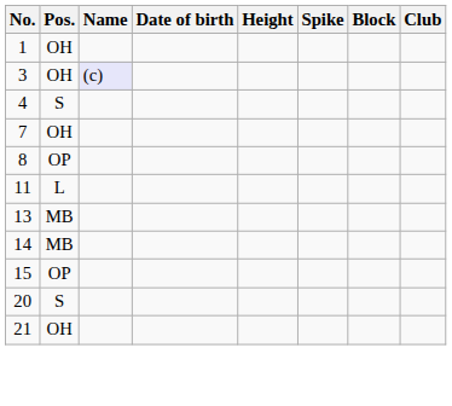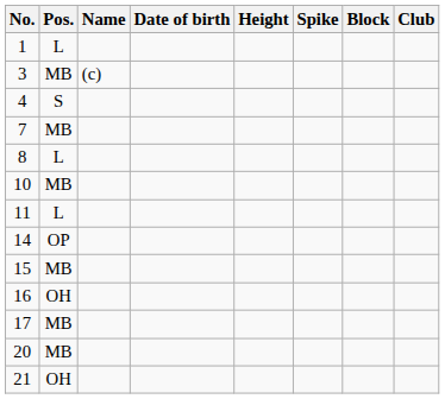1 | Pos.: OH -> L
3 | Pos.: OH -> MB
3 | Name: lavender background -> no background
7 | Pos.: OH -> MB
8 | Pos.: OP -> L
+ row: 10 | MB
- row: 13 | MB
14 | Pos.: MB -> OP
15 | Pos.: OP -> MB
+ row: 16 | OH
+ row: 17 | MB
20 | Pos.: S -> MB
